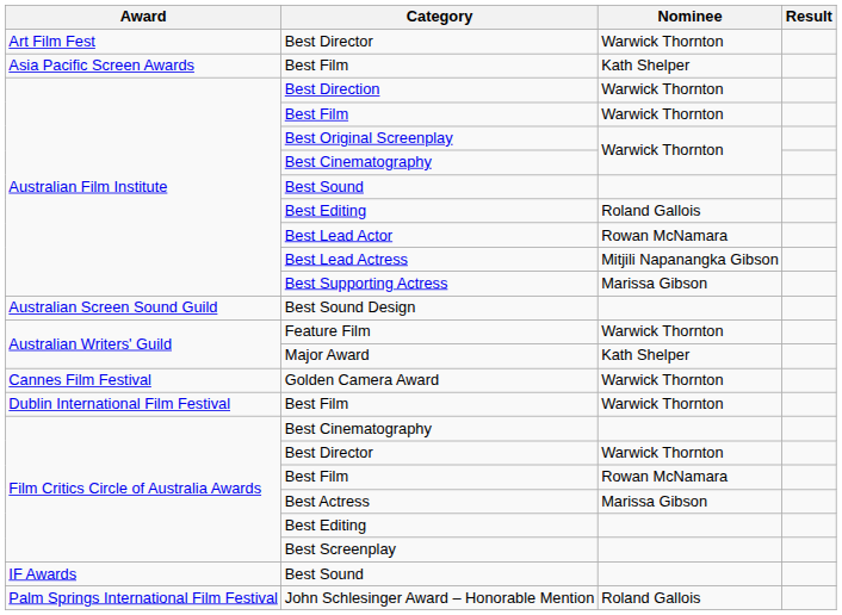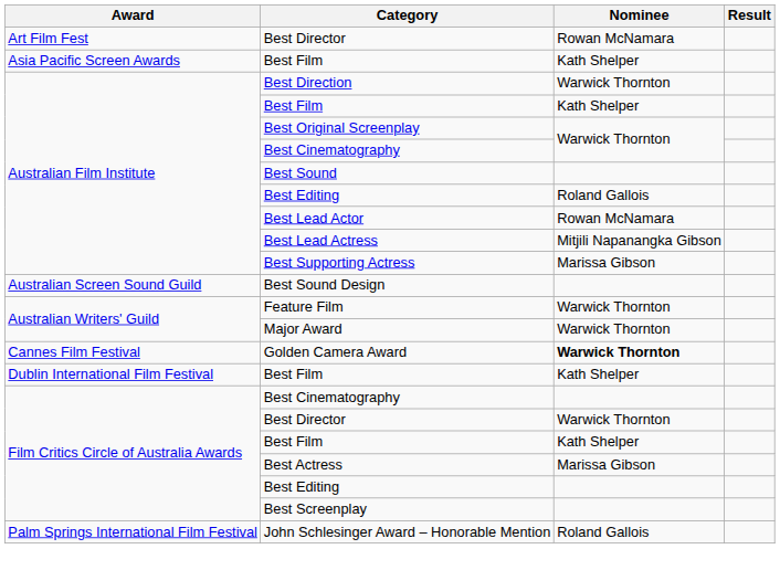Art Film Fest / Best Director | Nominee: Warwick Thornton -> Rowan McNamara
Australian Film Institute / Best Film | Nominee: Warwick Thornton -> Kath Shelper
Major Award | Nominee: Kath Shelper -> Warwick Thornton
Golden Camera Award | Nominee: normal -> bold
Dublin International Film Festival / Best Film | Nominee: Warwick Thornton -> Kath Shelper
Film Critics Circle of Australia Awards / Best Film | Nominee: Rowan McNamara -> Kath Shelper
- row: IF Awards | Best Sound
